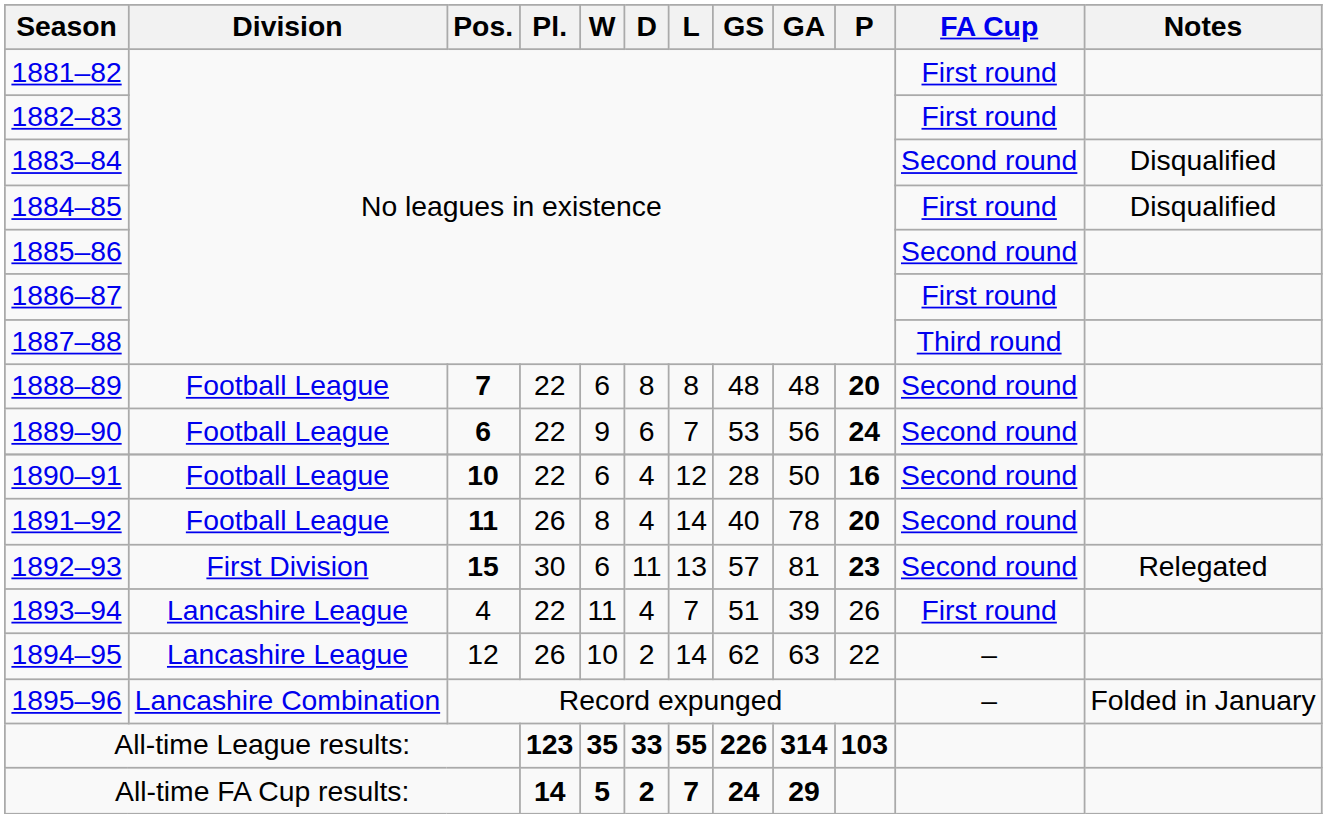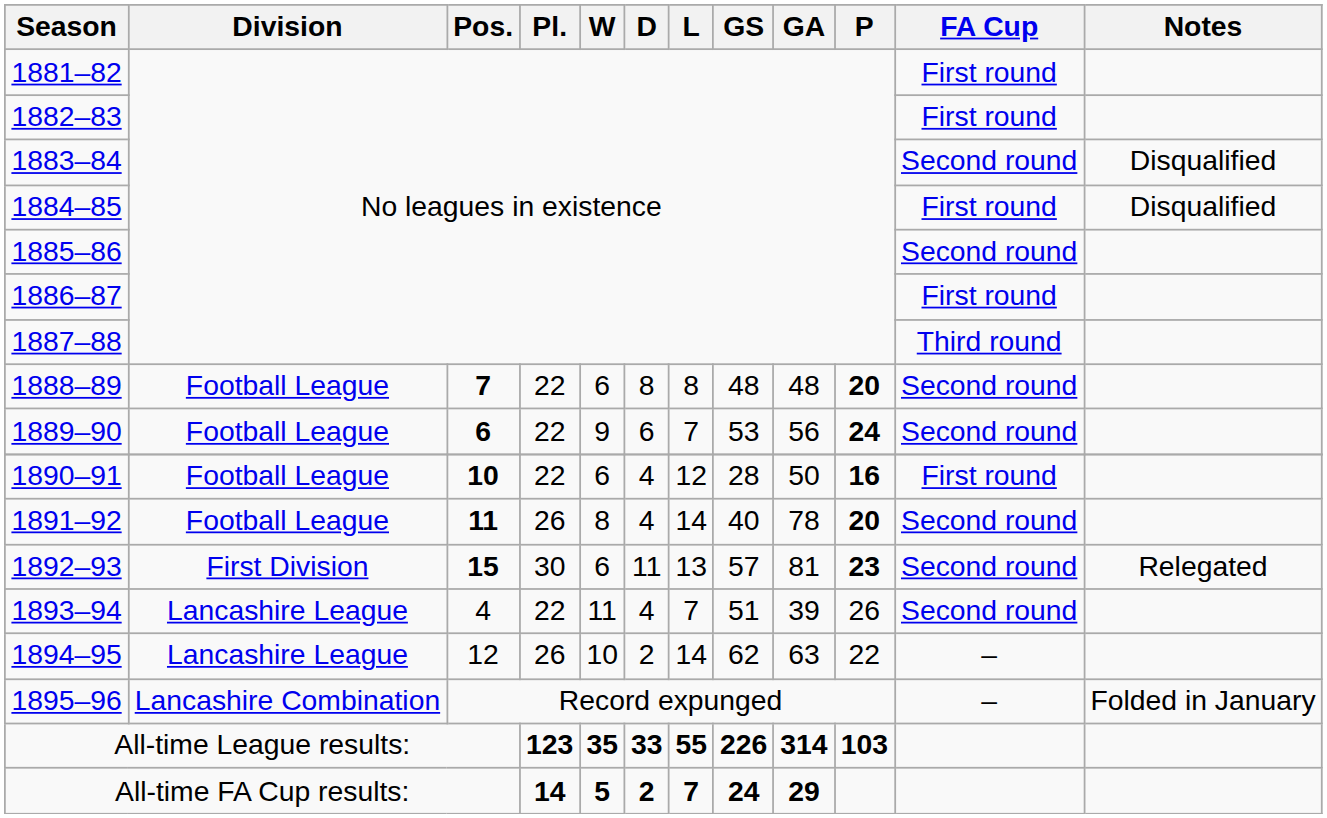1890–91 | FA Cup: Second round -> First round
1893–94 | FA Cup: First round -> Second round
